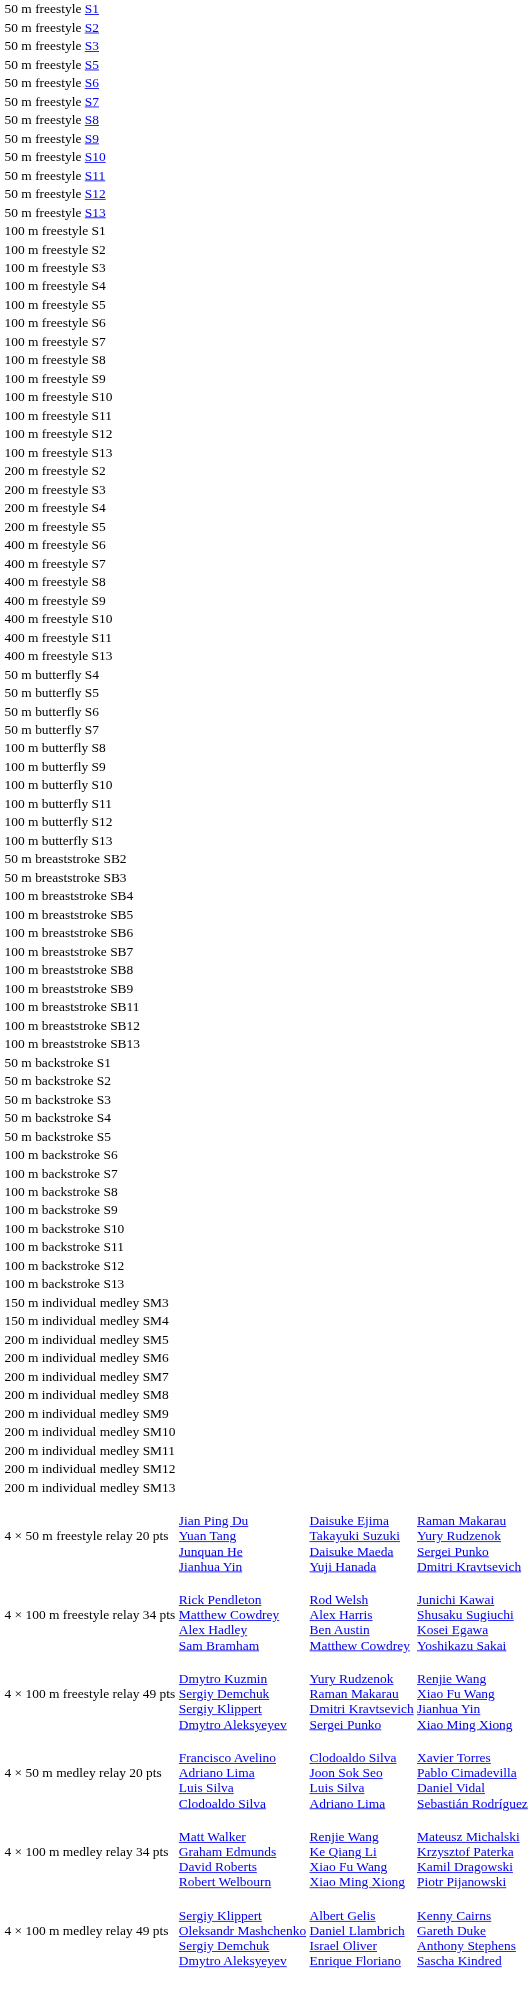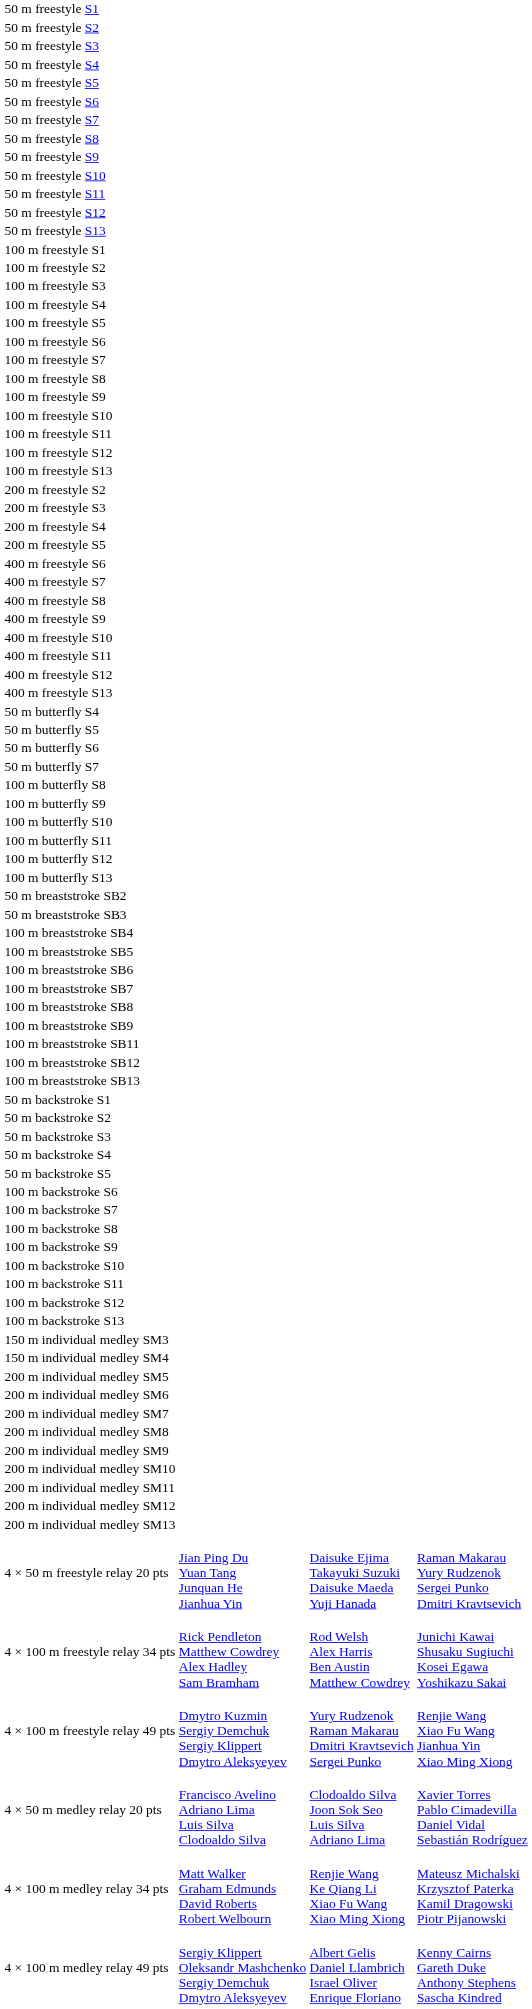+ row: 50 m freestyle S4
+ row: 400 m freestyle S12
